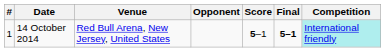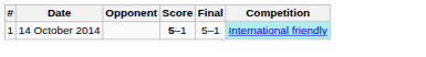- column: Venue | Red Bull Arena, New Jersey, United States
14 October 2014 | Final: bold -> normal
